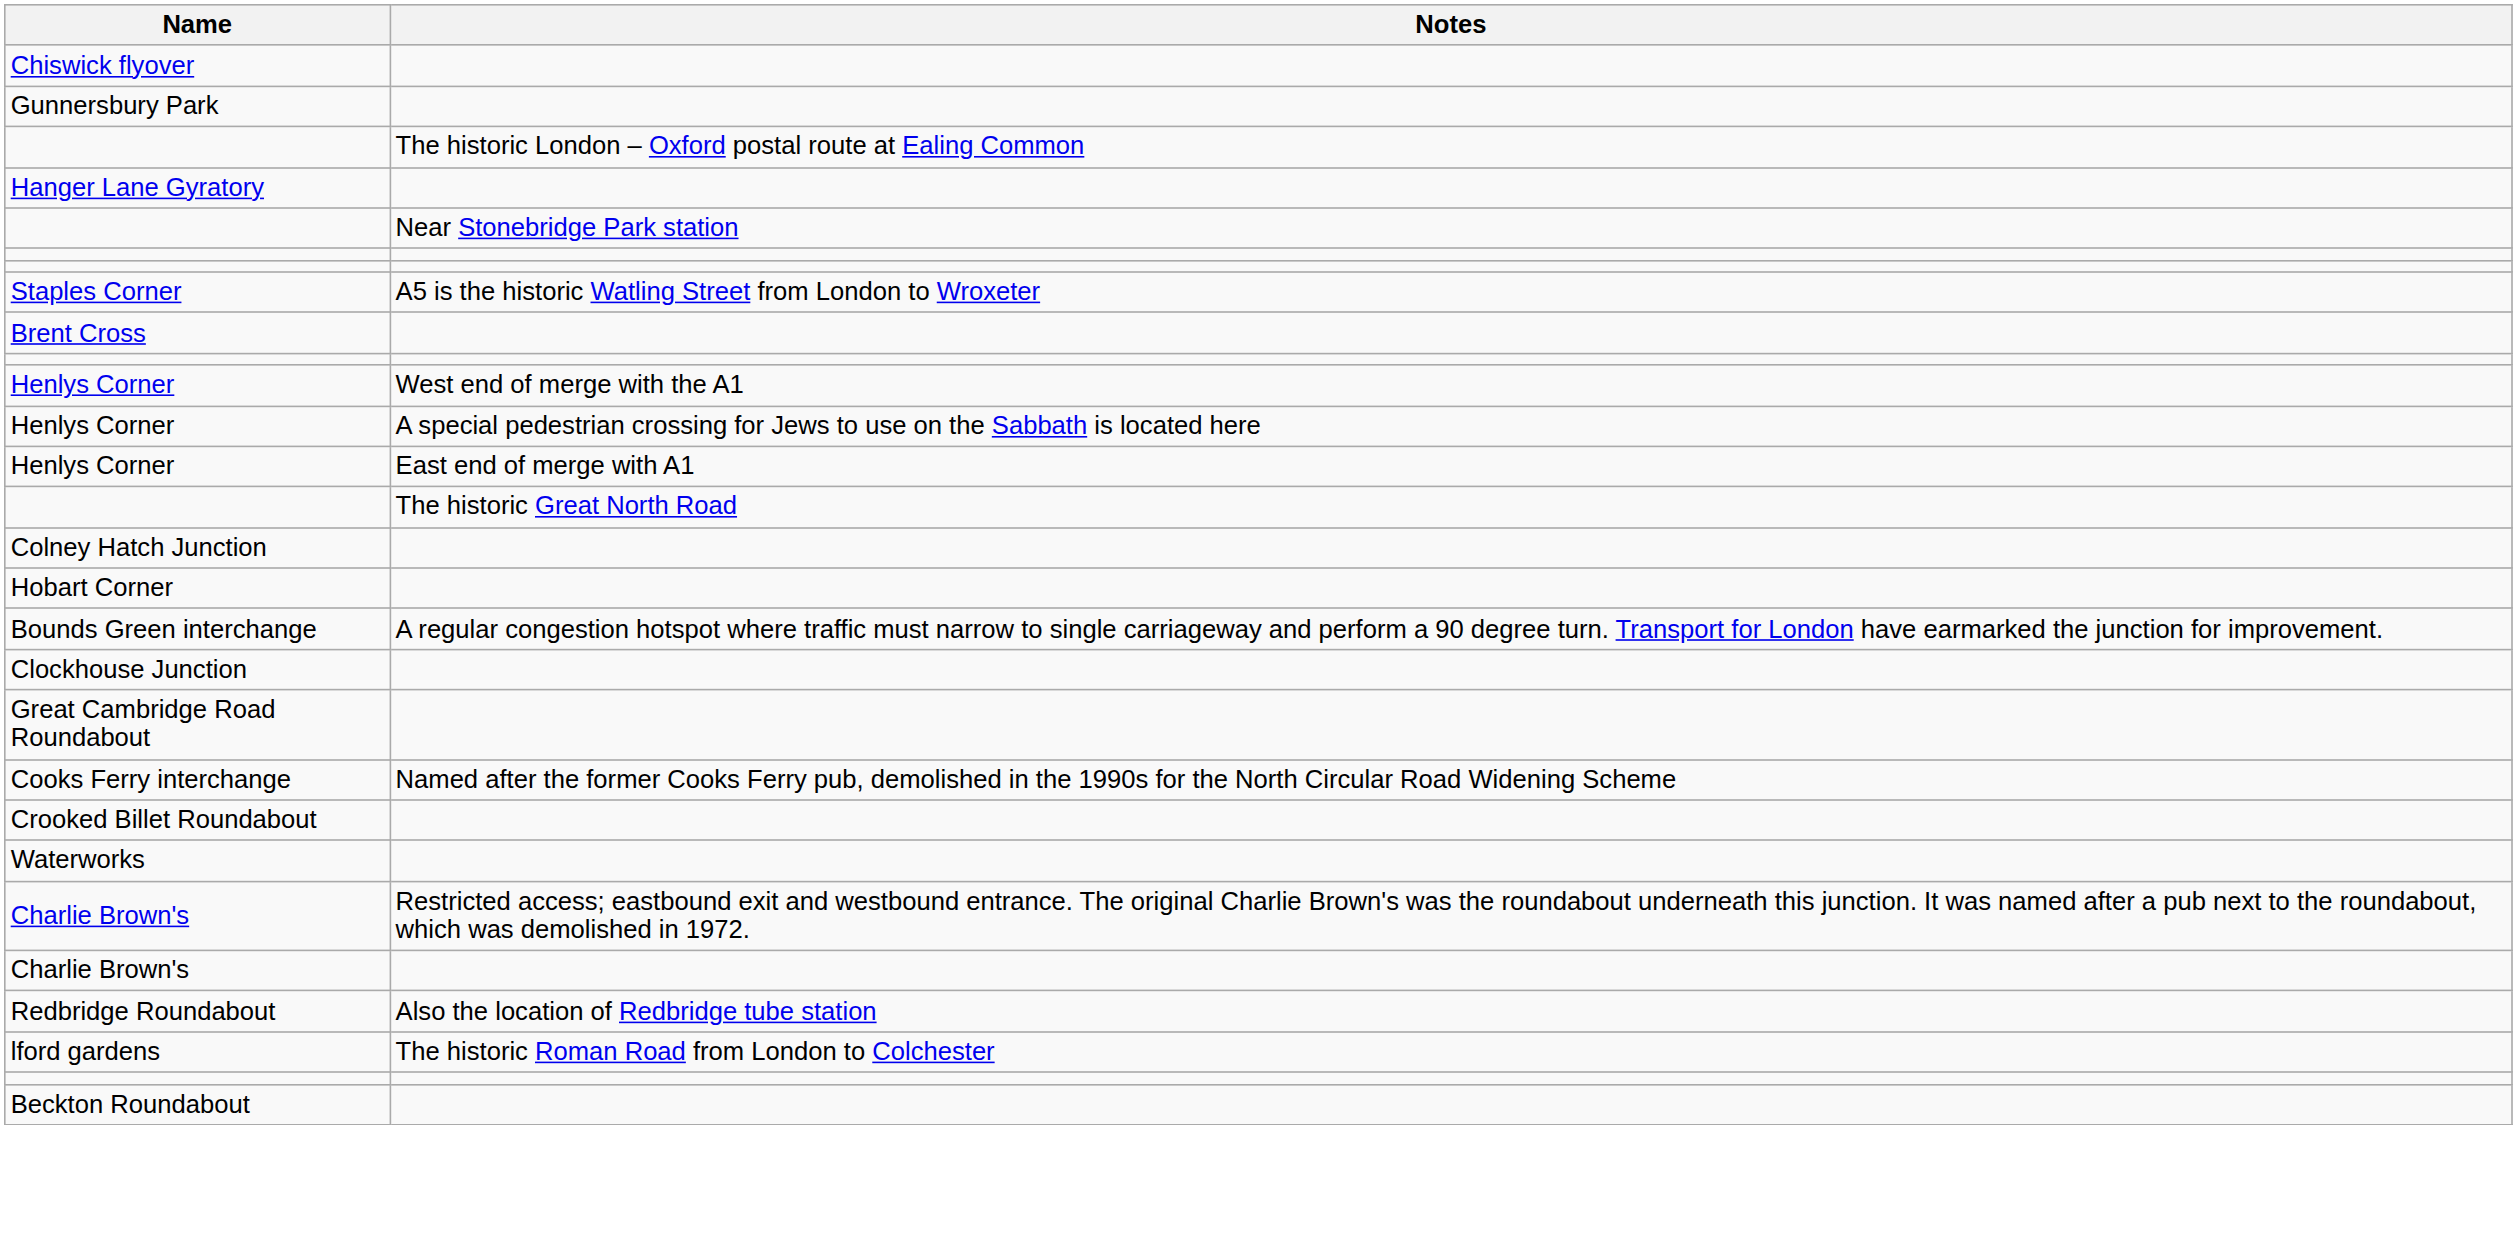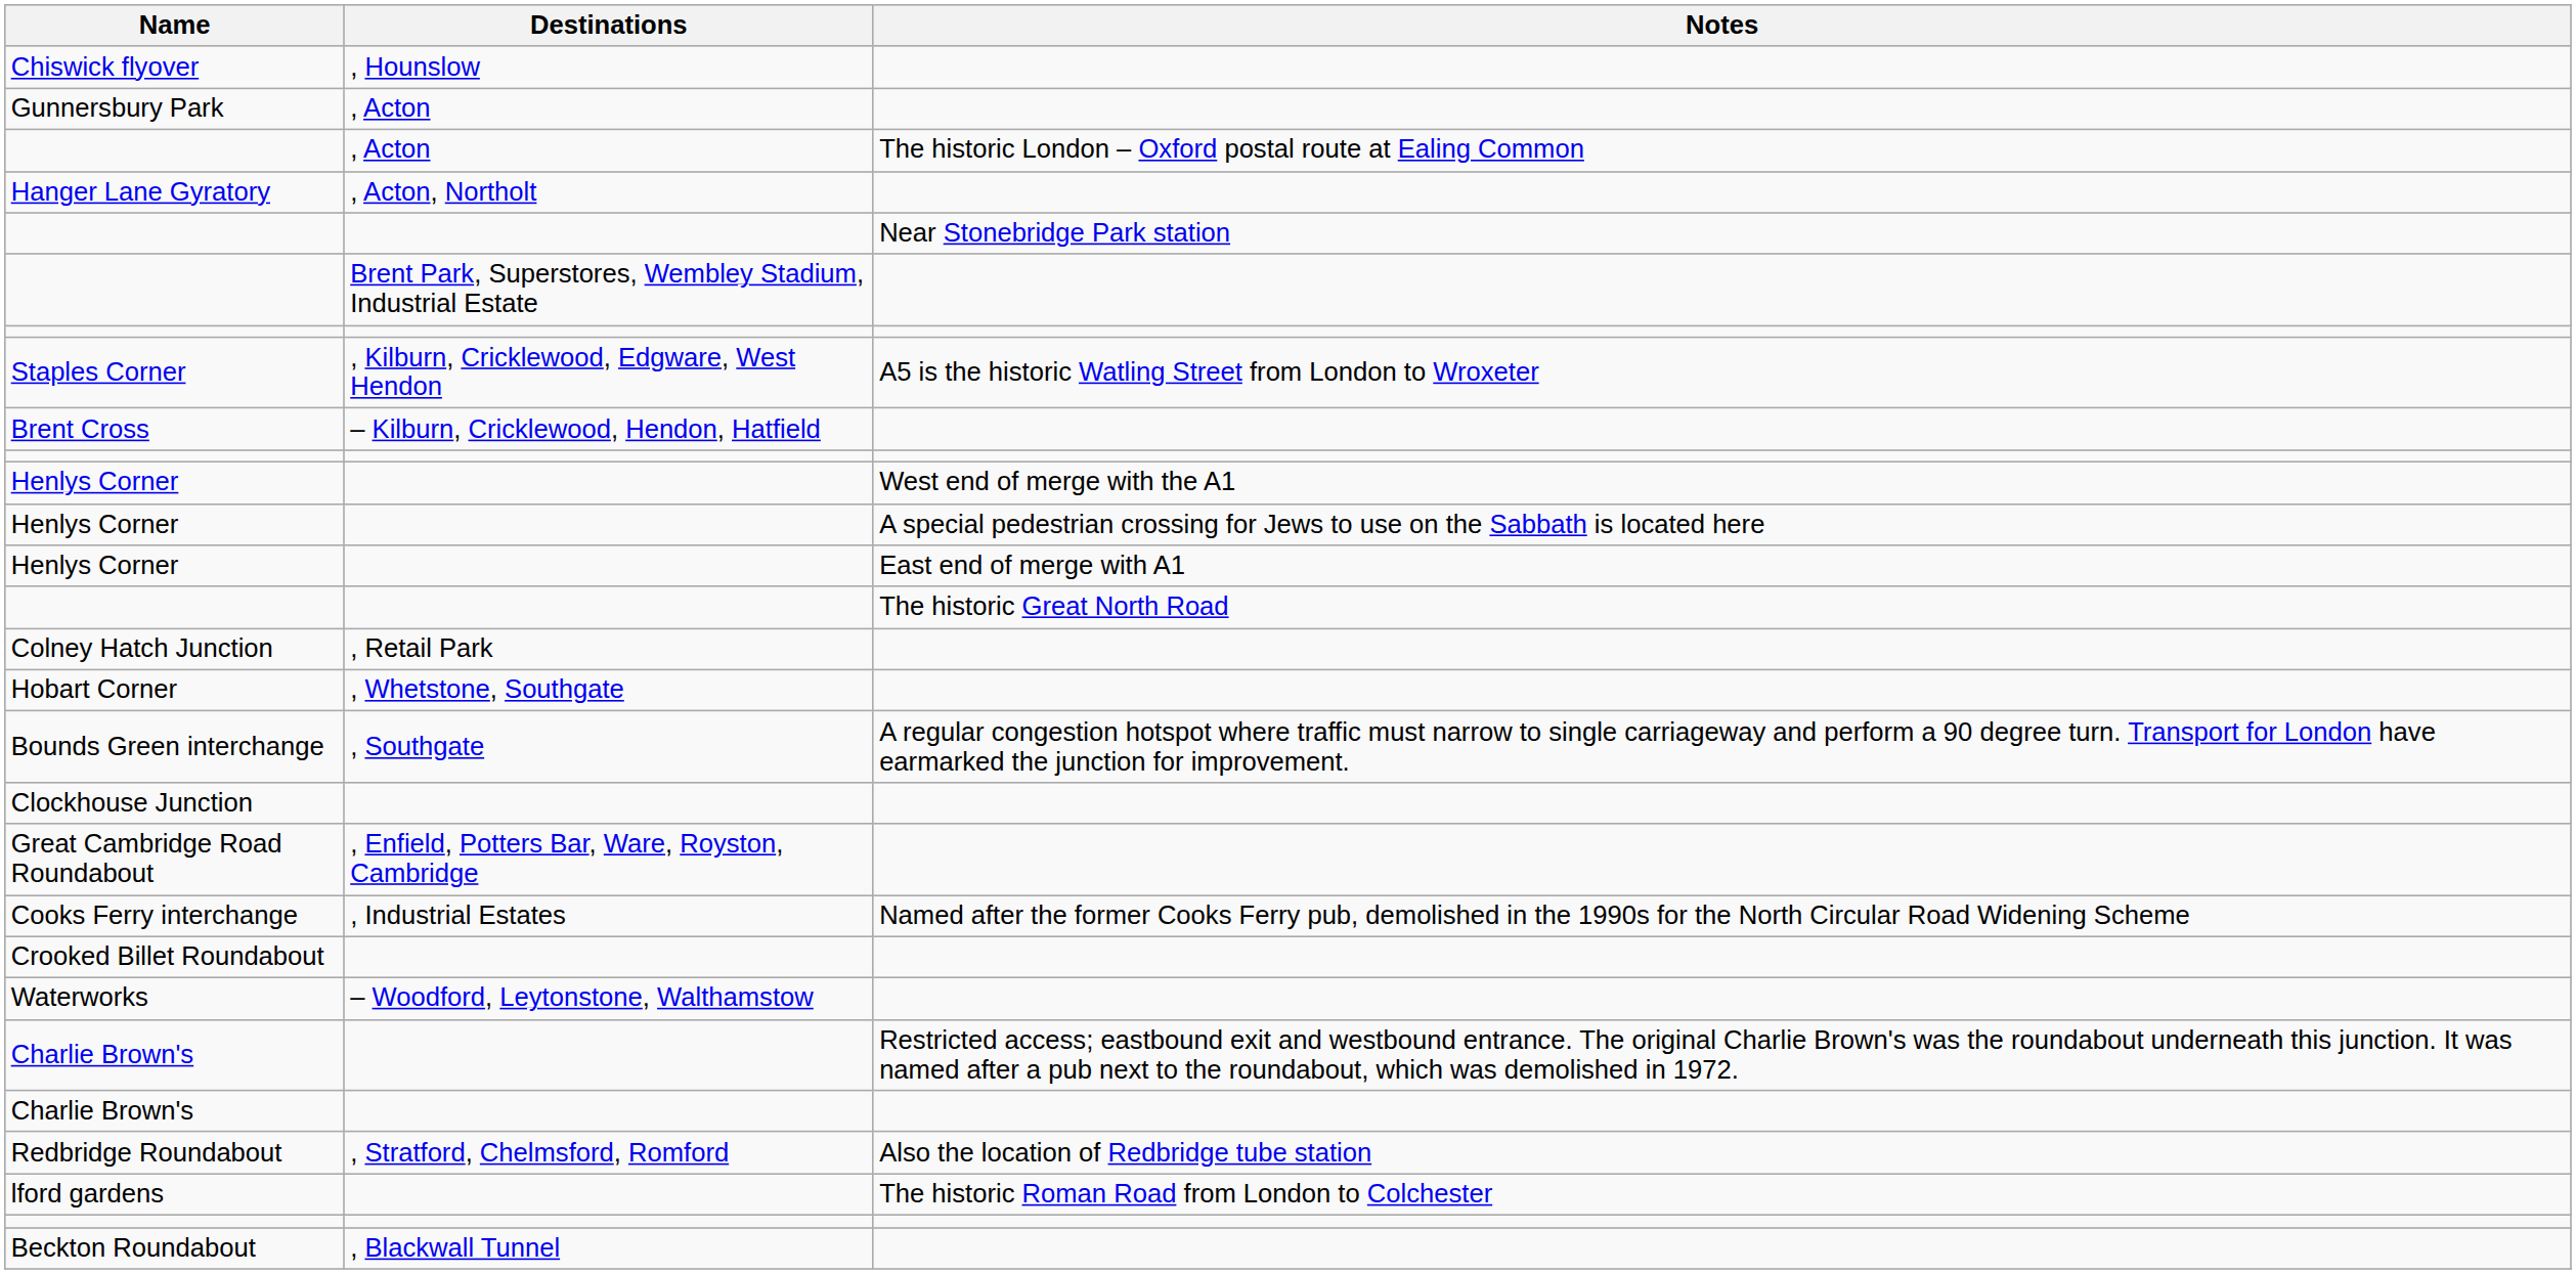+ column: Destinations | , Hounslow | , Acton | , Acton | , Acton, Northolt | Brent Park, Superstores, Wembley Stadium, Industrial Estate | , Kilburn, Cricklewood, Edgware, West Hendon | – Kilburn, Cricklewood, Hendon, Hatfield | , Retail Park | , Whetstone, Southgate | , Southgate | , Enfield, Potters Bar, Ware, Royston, Cambridge | , Industrial Estates | – Woodford, Leytonstone, Walthamstow | , Stratford, Chelmsford, Romford | , Blackwall Tunnel
